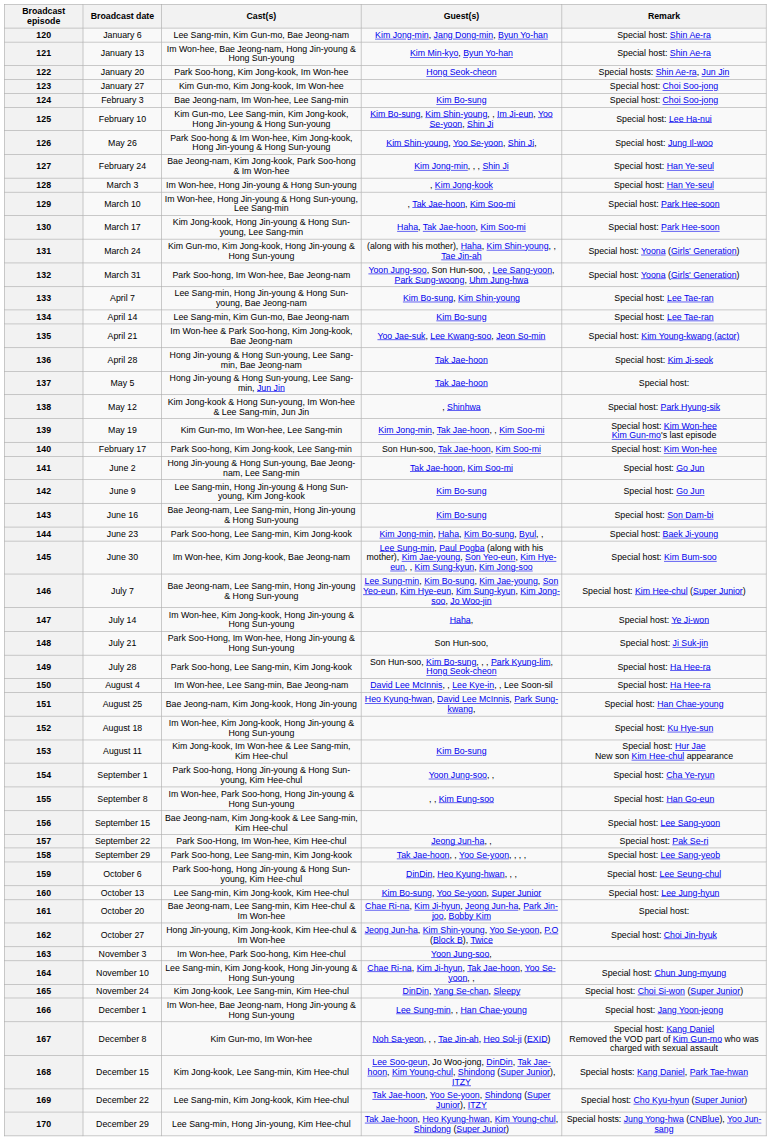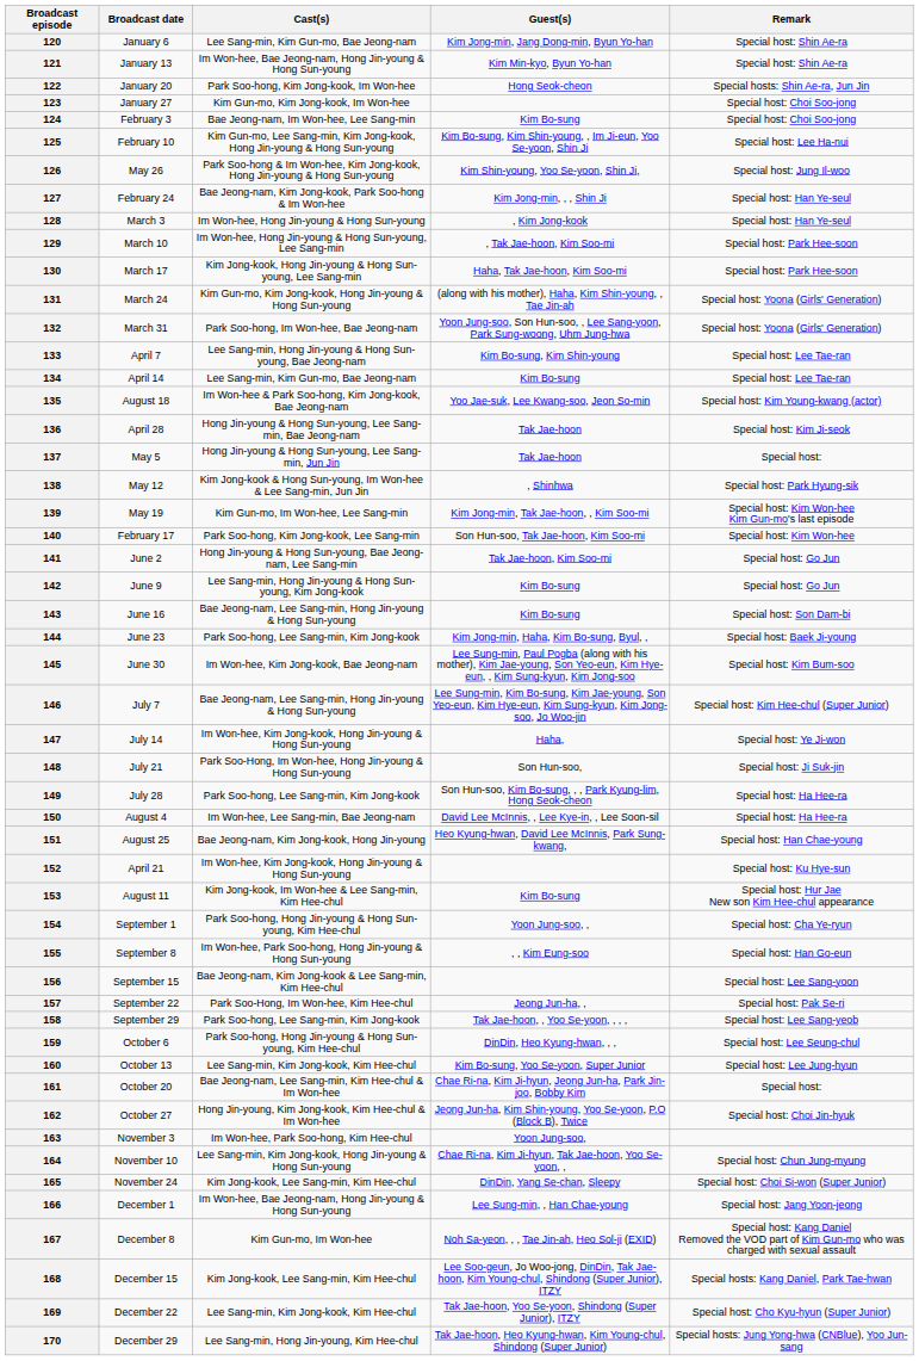135 | Broadcast date: April 21 -> August 18
152 | Broadcast date: August 18 -> April 21
